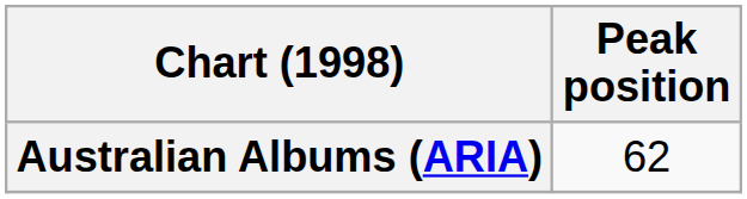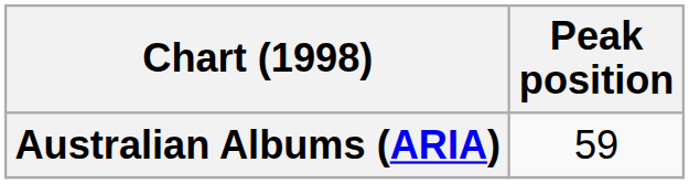Australian Albums (ARIA) | Peak position: 62 -> 59
